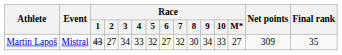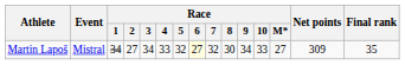Martin Lapoš | Race / 1: 43 -> 34
